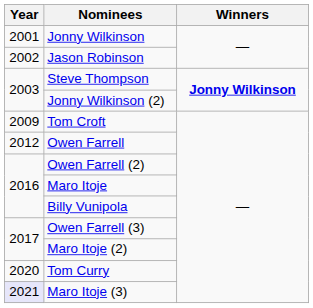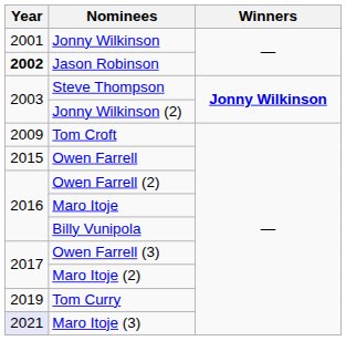Jason Robinson | Year: normal -> bold
Owen Farrell | Year: 2012 -> 2015
Tom Curry | Year: 2020 -> 2019
